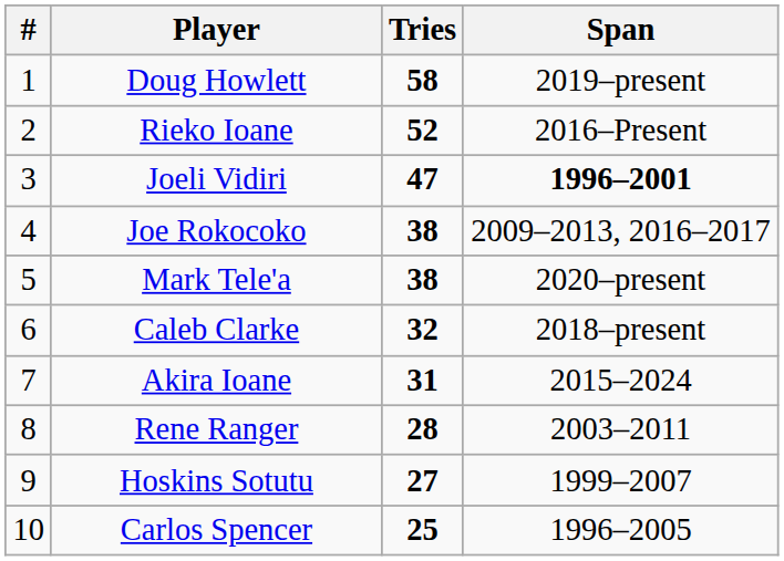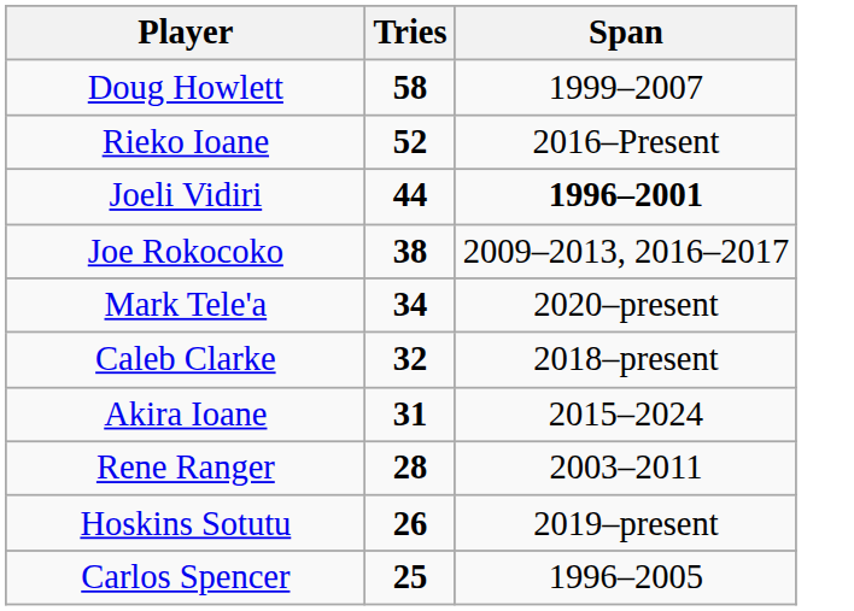- column: # | 1 | 2 | 3 | 4 | 5 | 6 | 7 | 8 | 9 | 10
Doug Howlett | Span: 2019–present -> 1999–2007
Joeli Vidiri | Tries: 47 -> 44
Mark Tele'a | Tries: 38 -> 34
Hoskins Sotutu | Tries: 27 -> 26
Hoskins Sotutu | Span: 1999–2007 -> 2019–present
